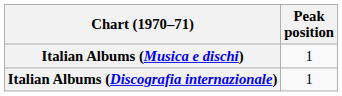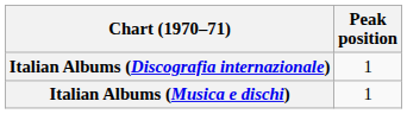rows swapped: Italian Albums (Discografia internazionale) <-> Italian Albums (Musica e dischi)
